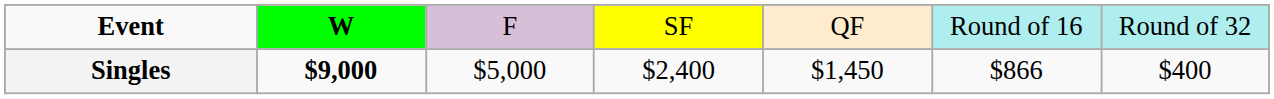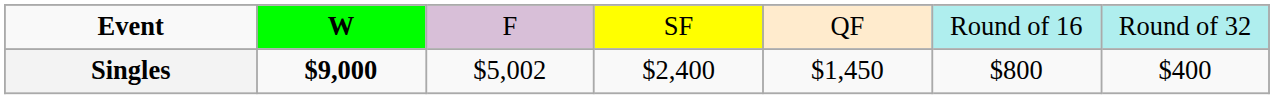Singles | column 3: $5,000 -> $5,002
Singles | column 6: $866 -> $800
